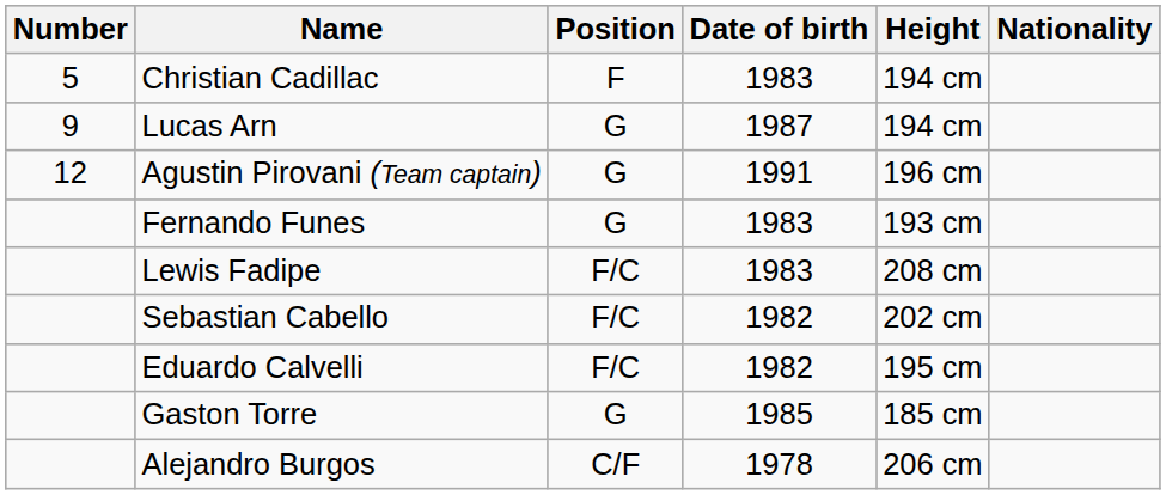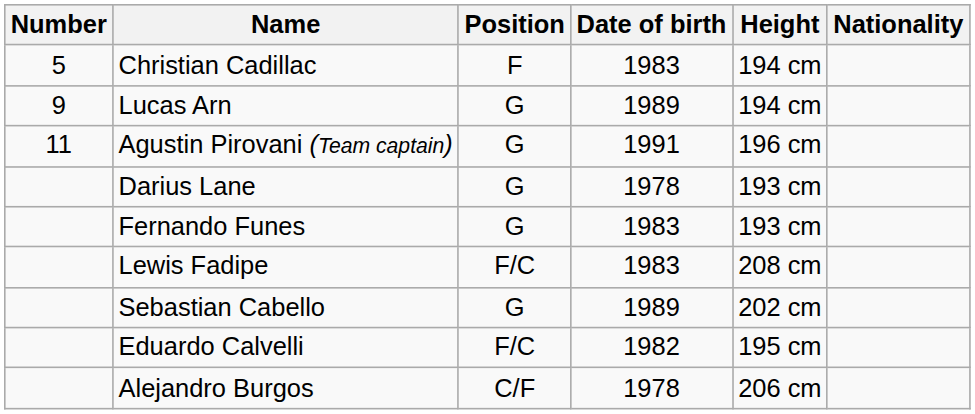Lucas Arn | Date of birth: 1987 -> 1989
Agustin Pirovani (Team captain) | Number: 12 -> 11
+ row: Darius Lane | G | 1978 | 193 cm
Sebastian Cabello | Position: F/C -> G
Sebastian Cabello | Date of birth: 1982 -> 1989
- row: Gaston Torre | G | 1985 | 185 cm
